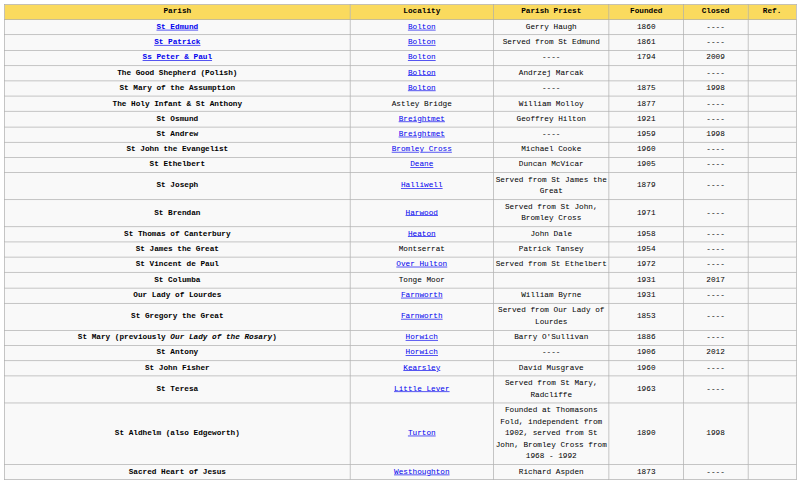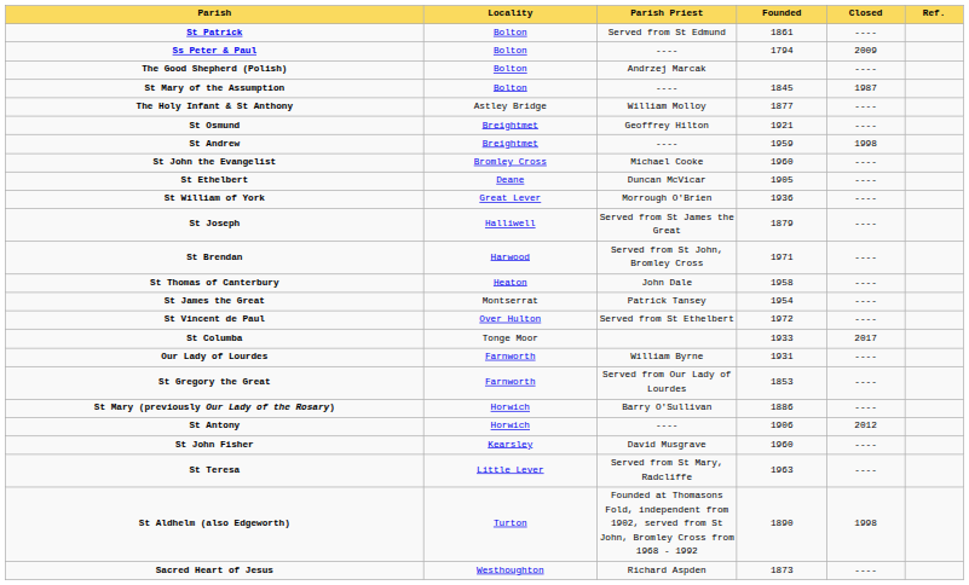- row: St Edmund | Bolton | Gerry Haugh | 1860 | ----
St Mary of the Assumption | Founded: 1875 -> 1845
St Mary of the Assumption | Closed: 1998 -> 1987
+ row: St William of York | Great Lever | Morrough O'Brien | 1936 | ----
St Columba | Founded: 1931 -> 1933
